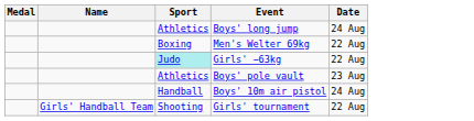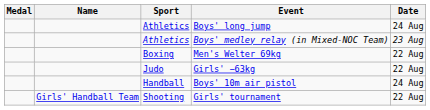+ row: Athletics | Boys' medley relay (in Mixed-NOC Team) | 23 Aug
Girls' −63kg | Sport: paleturquoise background -> no background
- row: Athletics | Boys' pole vault | 23 Aug
